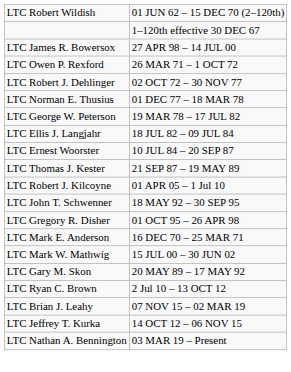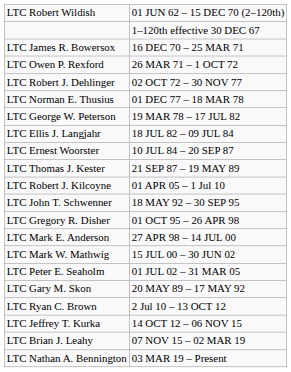LTC James R. Bowersox | column 2: 27 APR 98 – 14 JUL 00 -> 16 DEC 70 – 25 MAR 71
LTC Mark E. Anderson | column 2: 16 DEC 70 – 25 MAR 71 -> 27 APR 98 – 14 JUL 00
+ row: LTC Peter E. Seaholm | 01 JUL 02 – 31 MAR 05
rows swapped: LTC Jeffrey T. Kurka <-> LTC Brian J. Leahy
